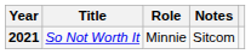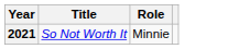- column: Notes | Sitcom
